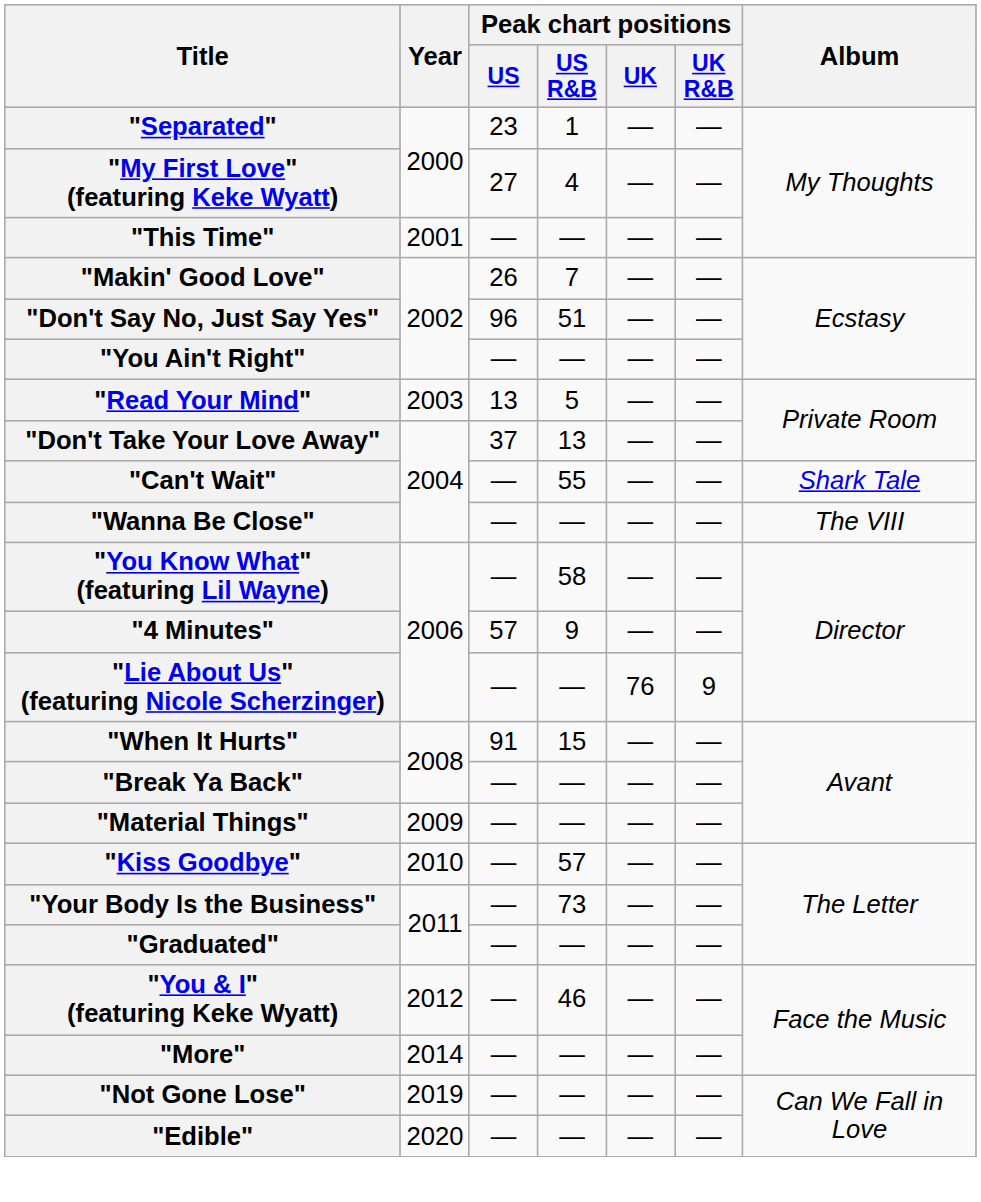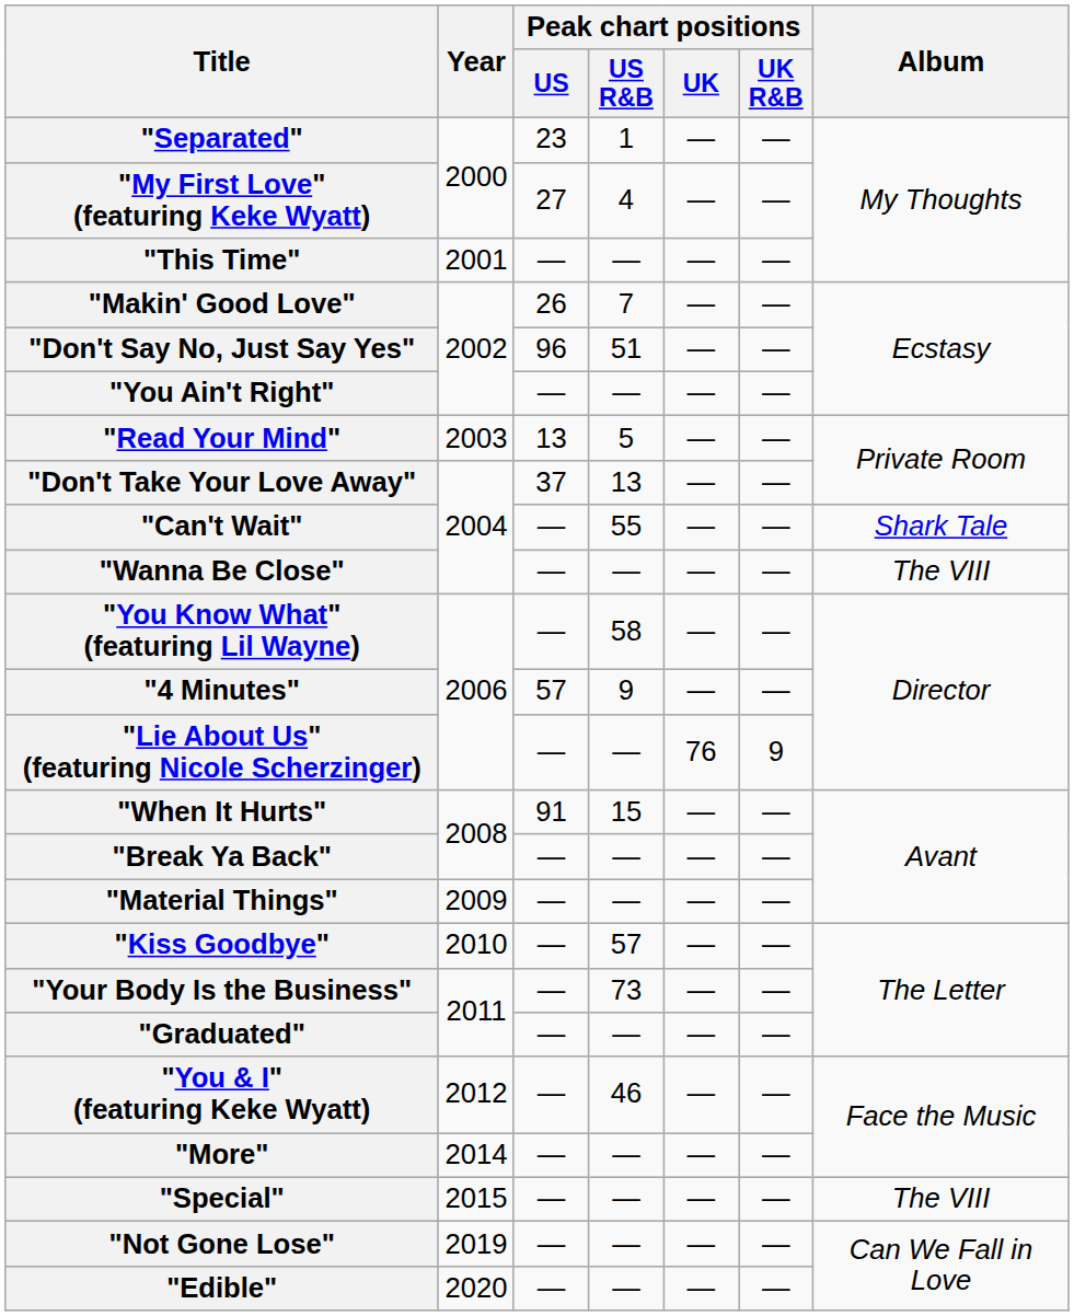+ row: "Special" | 2015 | — | — | — | — | The VIII
